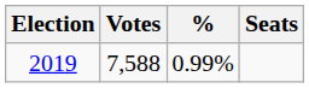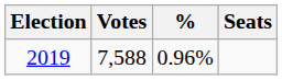2019 | %: 0.99% -> 0.96%
